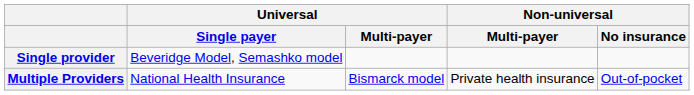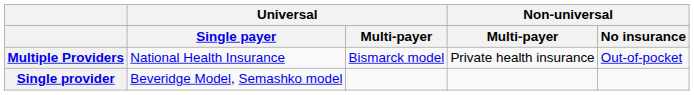rows swapped: Single provider <-> Multiple Providers
